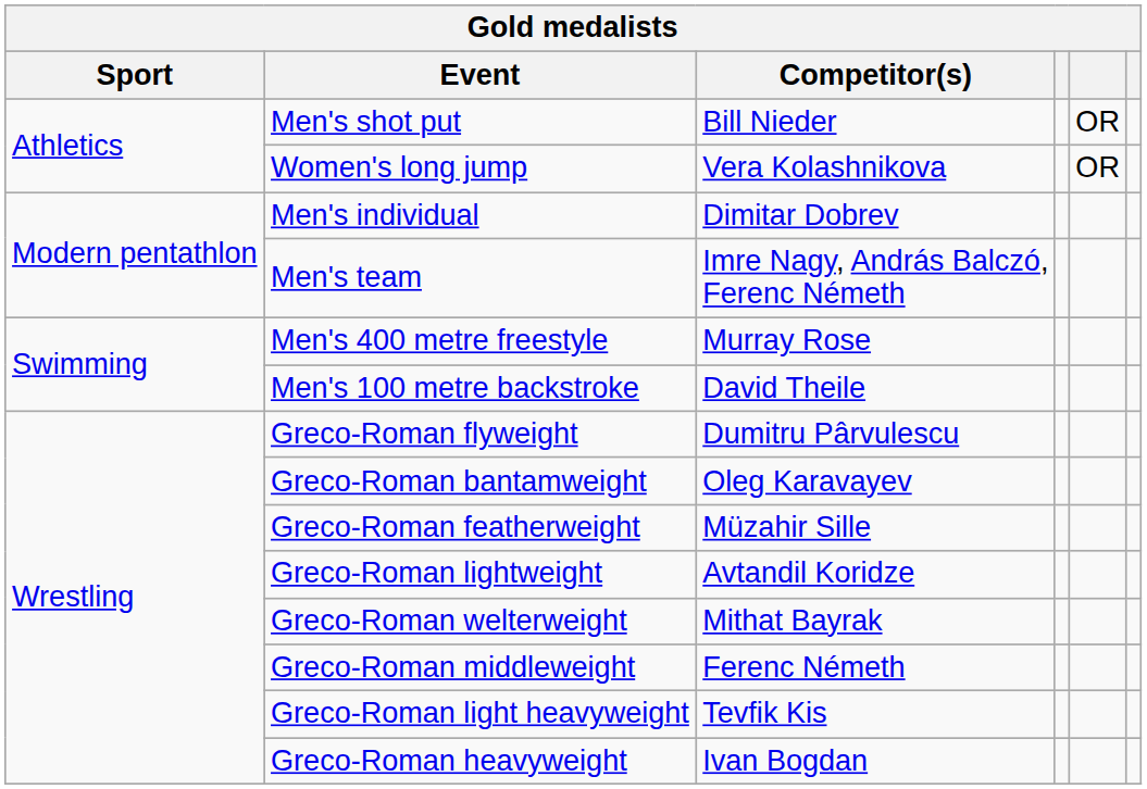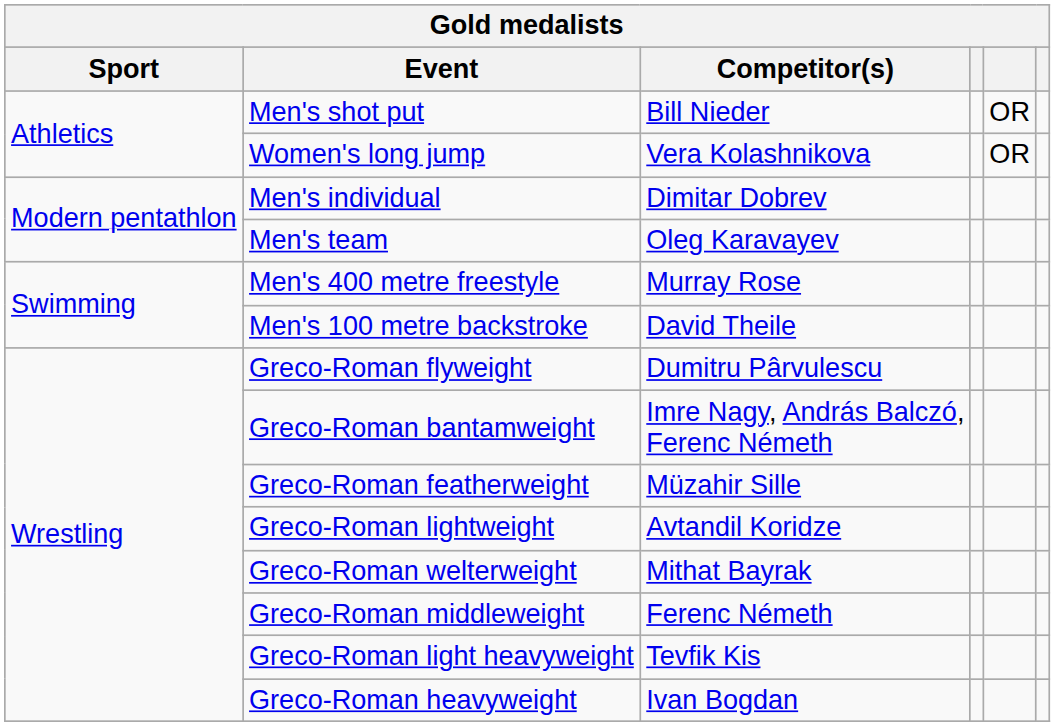Men's team | Competitor(s): Imre Nagy, András Balczó, Ferenc Németh -> Oleg Karavayev
Greco-Roman bantamweight | Competitor(s): Oleg Karavayev -> Imre Nagy, András Balczó, Ferenc Németh
